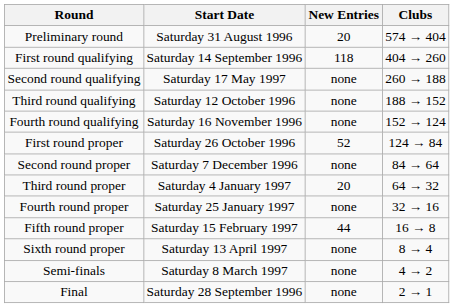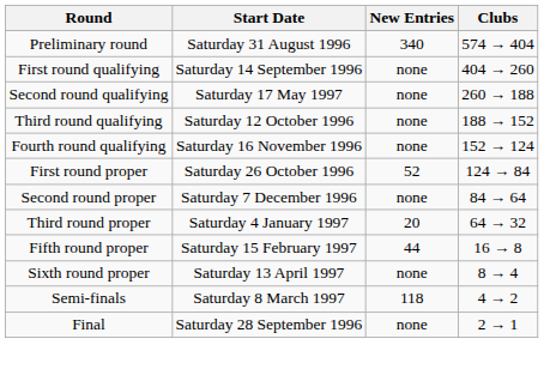Preliminary round | New Entries: 20 -> 340
First round qualifying | New Entries: 118 -> none
- row: Fourth round proper | Saturday 25 January 1997 | none | 32 → 16
Semi-finals | New Entries: none -> 118
